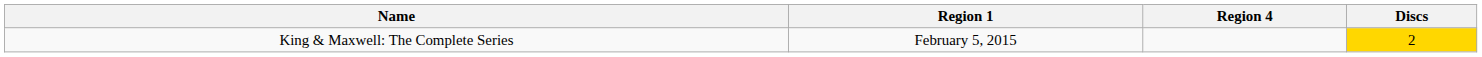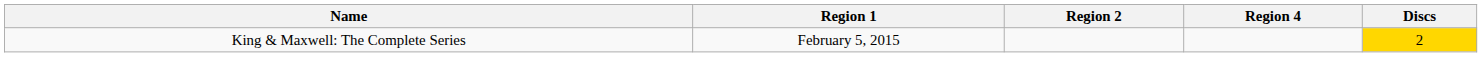+ column: Region 2
